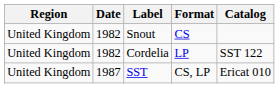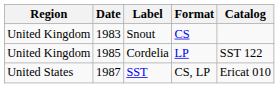Snout | Date: 1982 -> 1983
Cordelia | Date: 1982 -> 1985
SST | Region: United Kingdom -> United States
